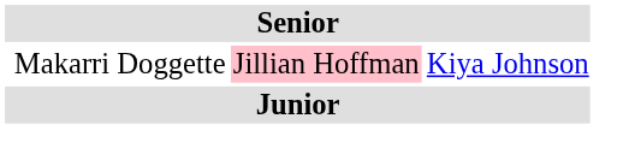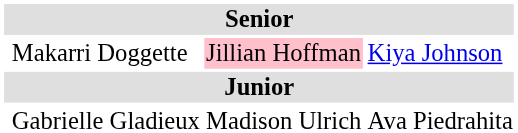+ row: Gabrielle Gladieux | Madison Ulrich | Ava Piedrahita
